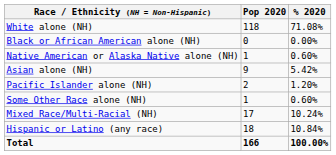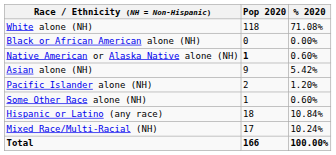Native American or Alaska Native alone (NH) | Pop 2020: normal -> bold
rows swapped: Mixed Race/Multi-Racial (NH) <-> Hispanic or Latino (any race)
